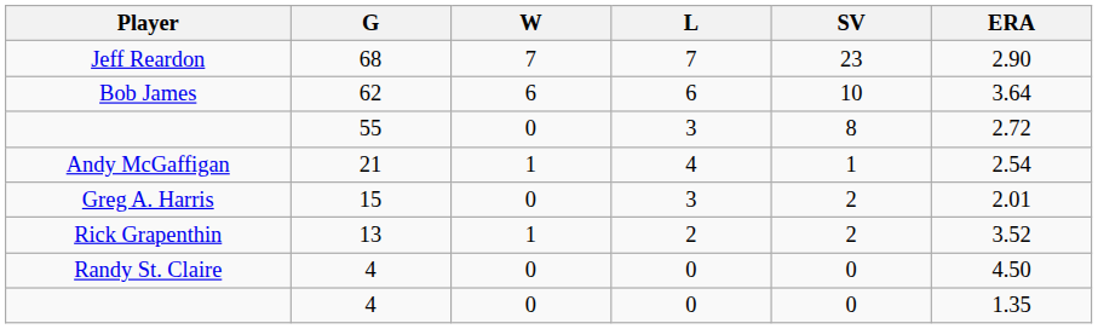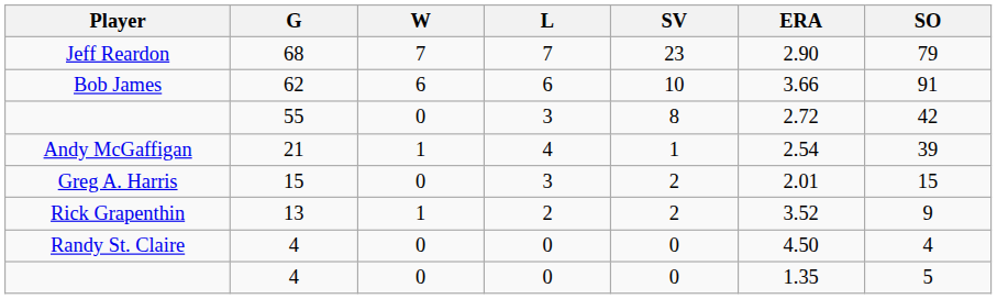+ column: SO | 79 | 91 | 42 | 39 | 15 | 9 | 4 | 5
Bob James | ERA: 3.64 -> 3.66
